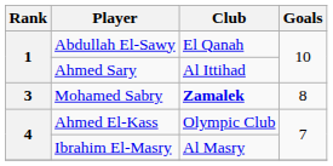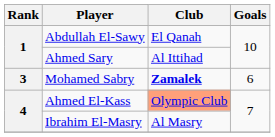Mohamed Sabry | Goals: 8 -> 6
Ahmed El-Kass | Club: no background -> lightsalmon background
